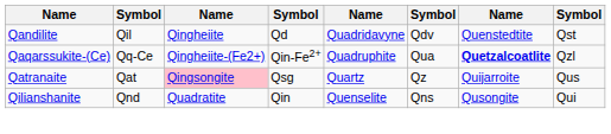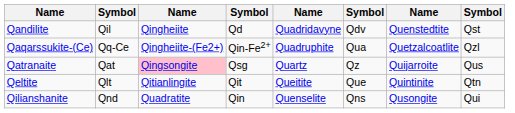Qaqarssukite-(Ce) | column 7: bold -> normal
+ row: Qeltite | Qlt | Qitianlingite | Qit | Queitite | Que | Quintinite | Qtn
